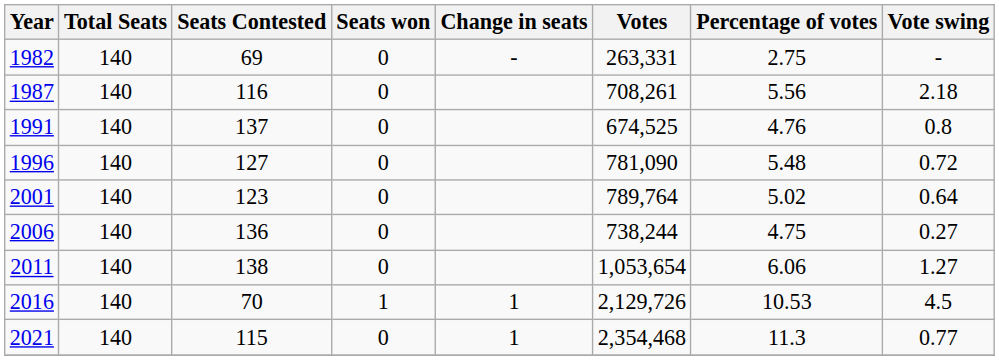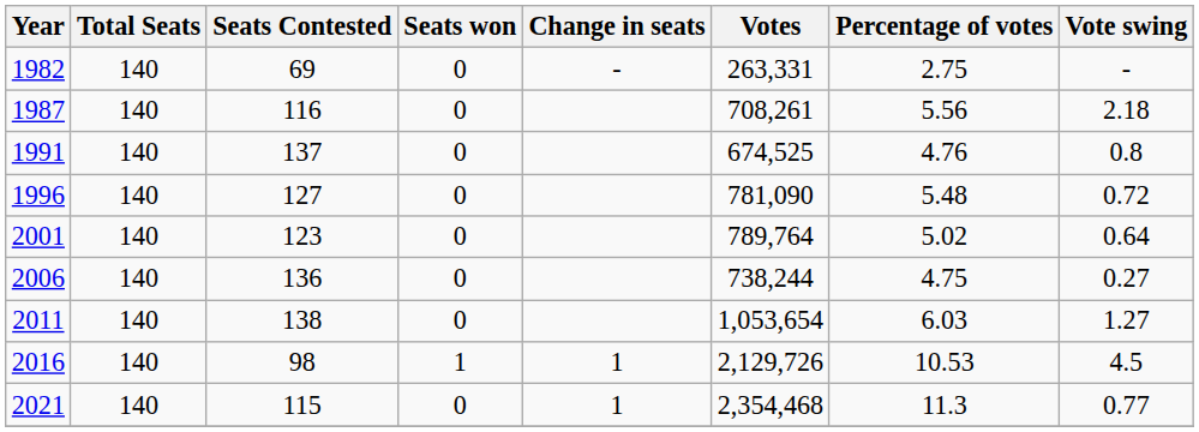2011 | Percentage of votes: 6.06 -> 6.03
2016 | Seats Contested: 70 -> 98
